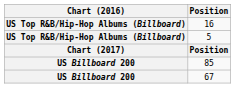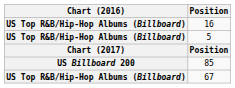67 | Chart (2016): US Billboard 200 -> US Top R&B/Hip-Hop Albums (Billboard)
